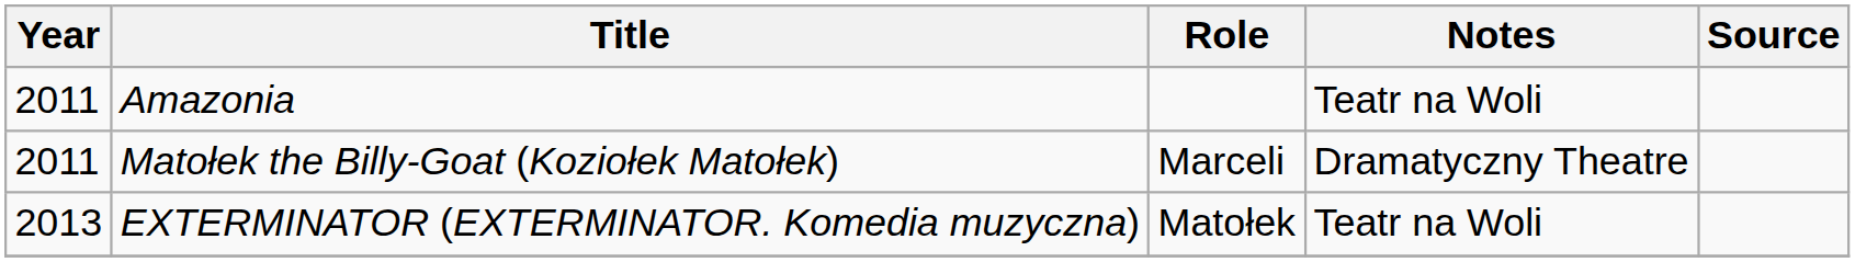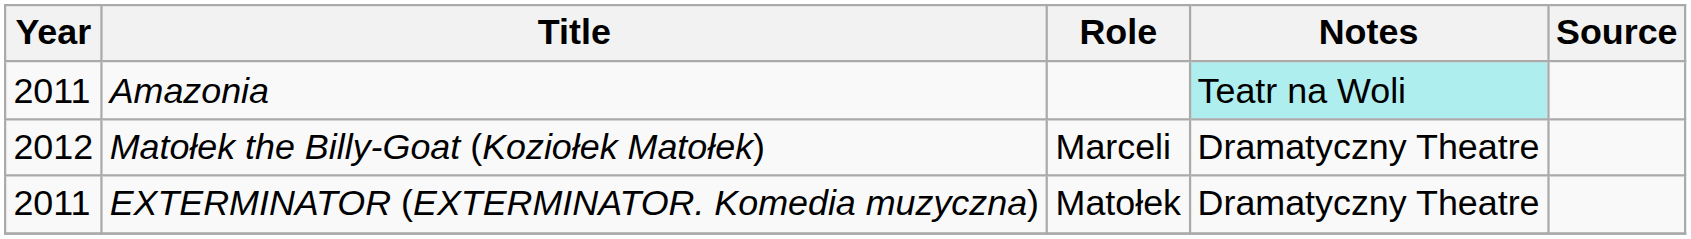Amazonia | Notes: no background -> paleturquoise background
Matołek the Billy-Goat (Koziołek Matołek) | Year: 2011 -> 2012
EXTERMINATOR (EXTERMINATOR. Komedia muzyczna) | Year: 2013 -> 2011
EXTERMINATOR (EXTERMINATOR. Komedia muzyczna) | Notes: Teatr na Woli -> Dramatyczny Theatre
